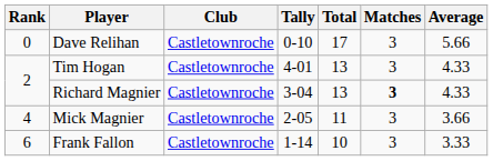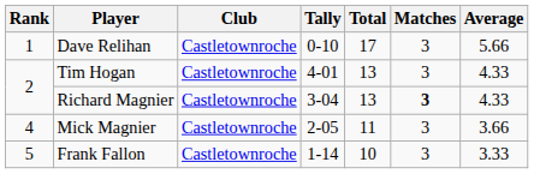Dave Relihan | Rank: 0 -> 1
Frank Fallon | Rank: 6 -> 5
